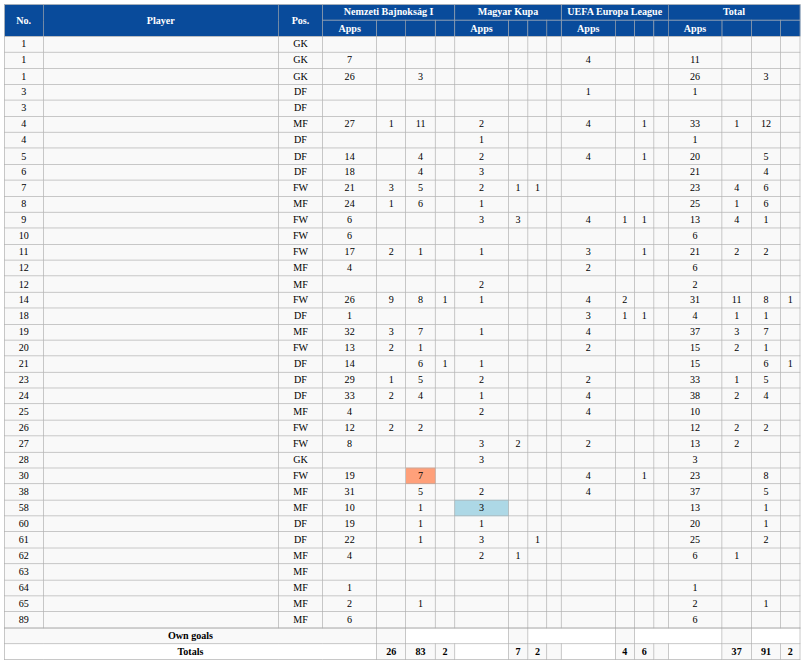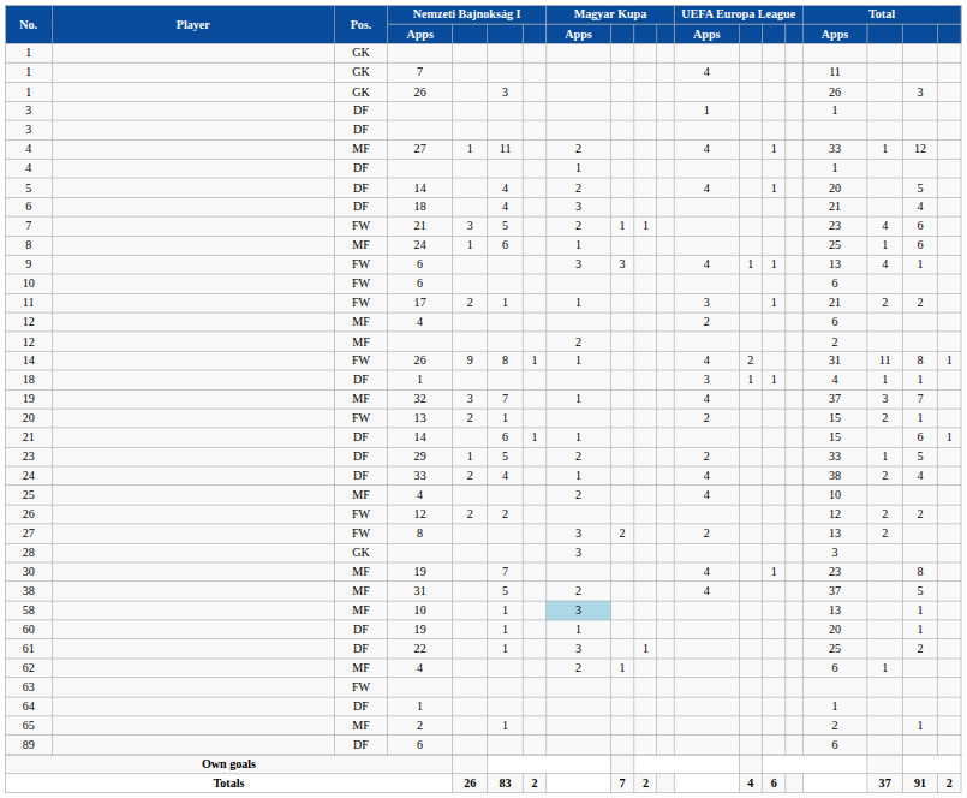30 | Pos.: FW -> MF
30 | column 6: lightsalmon background -> no background
63 | Pos.: MF -> FW
64 | Pos.: MF -> DF
89 | Pos.: MF -> DF
